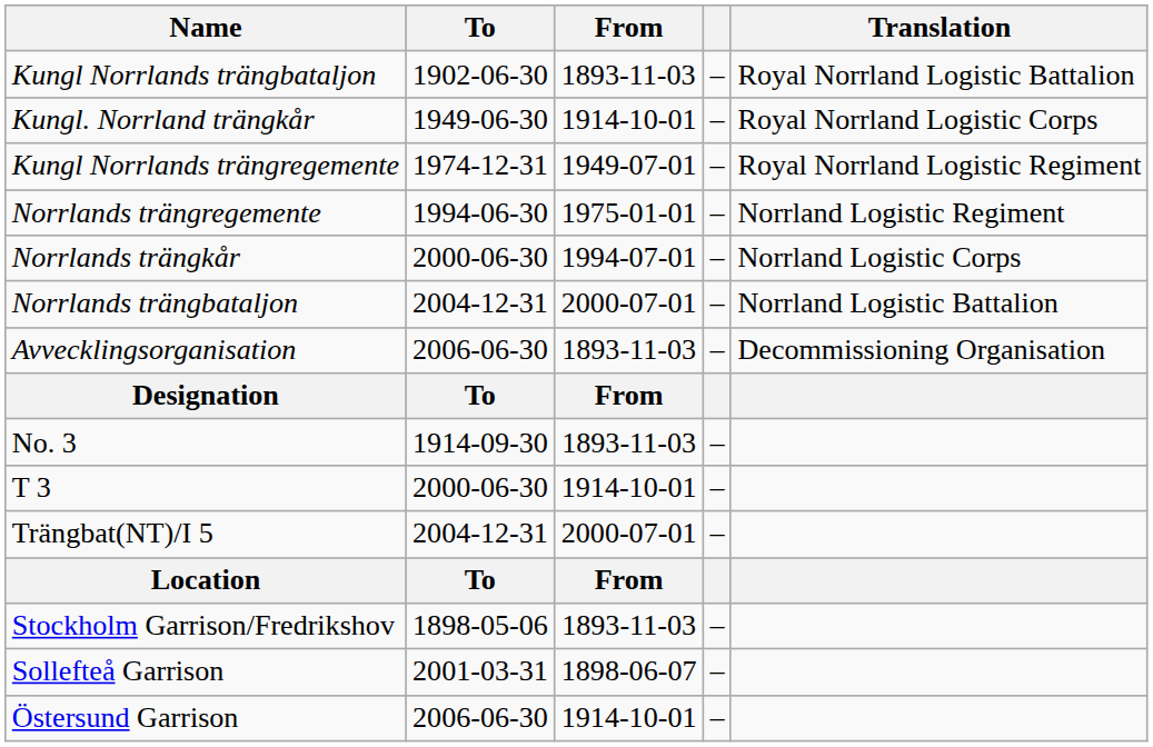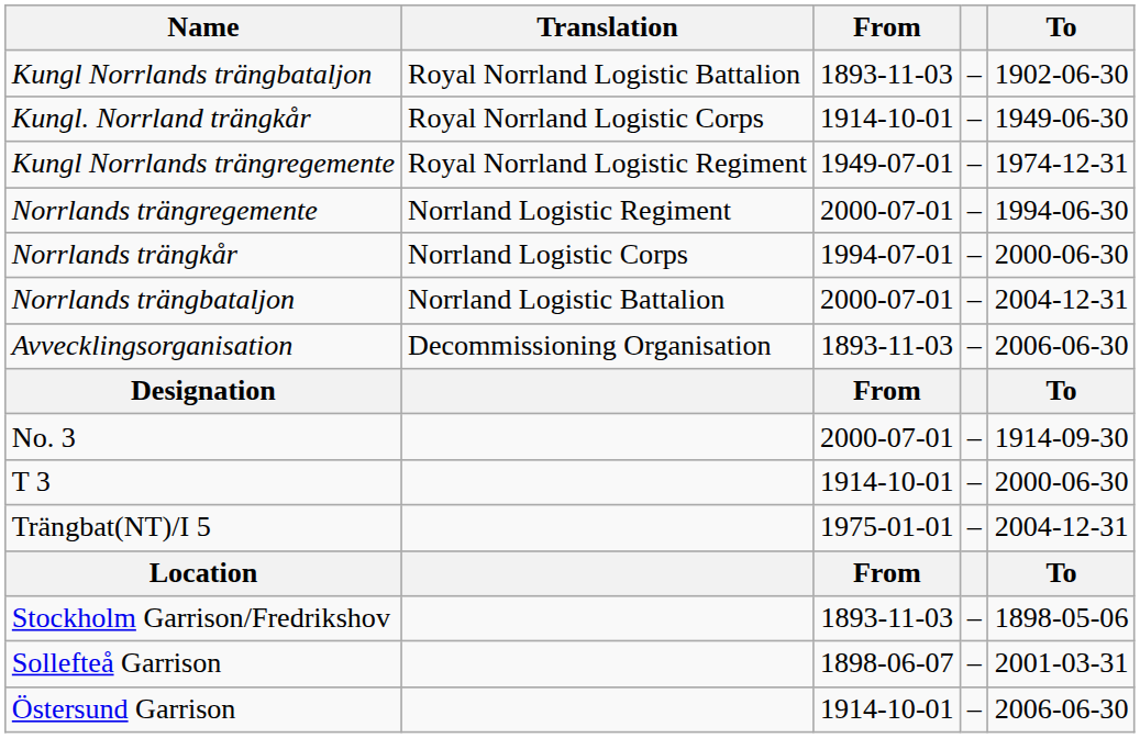columns swapped: Translation <-> To
Norrlands trängregemente | From: 1975-01-01 -> 2000-07-01
No. 3 | From: 1893-11-03 -> 2000-07-01
Trängbat(NT)/I 5 | From: 2000-07-01 -> 1975-01-01
